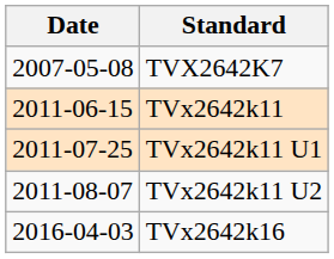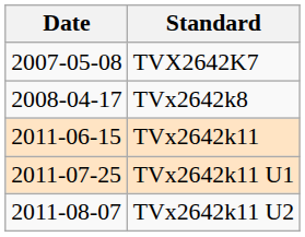+ row: 2008-04-17 | TVx2642k8
- row: 2016-04-03 | TVx2642k16
